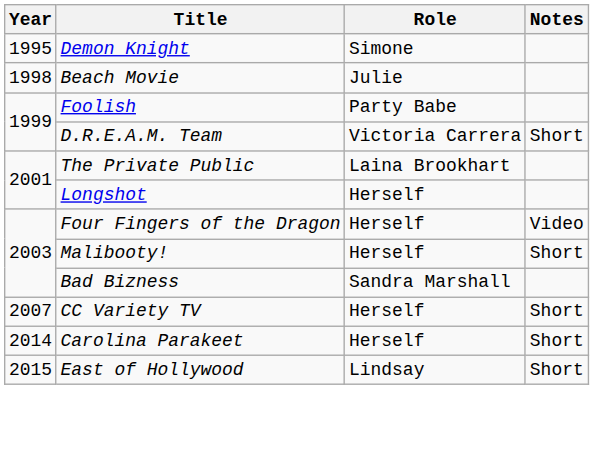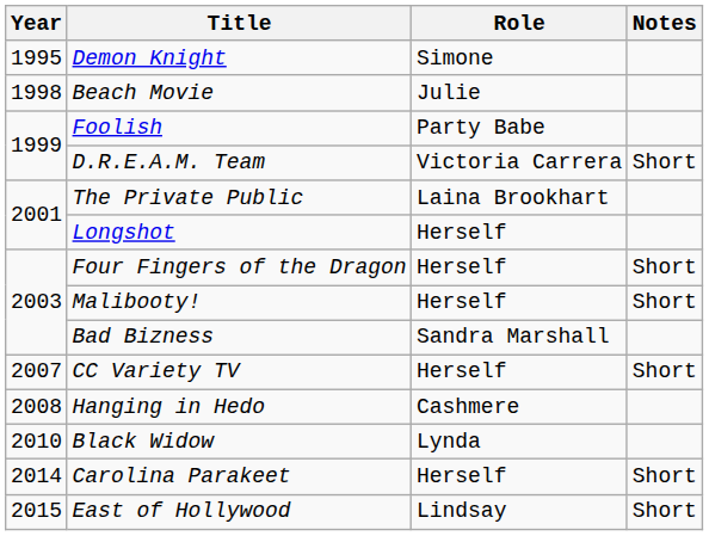Four Fingers of the Dragon | Notes: Video -> Short
+ row: 2008 | Hanging in Hedo | Cashmere
+ row: 2010 | Black Widow | Lynda
